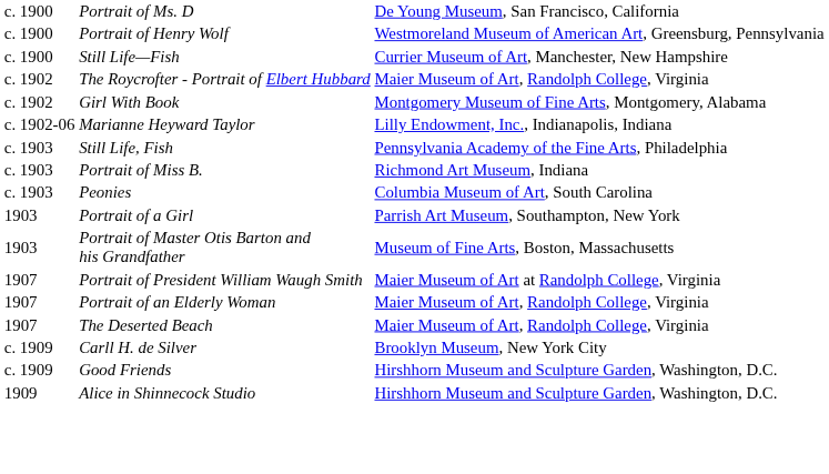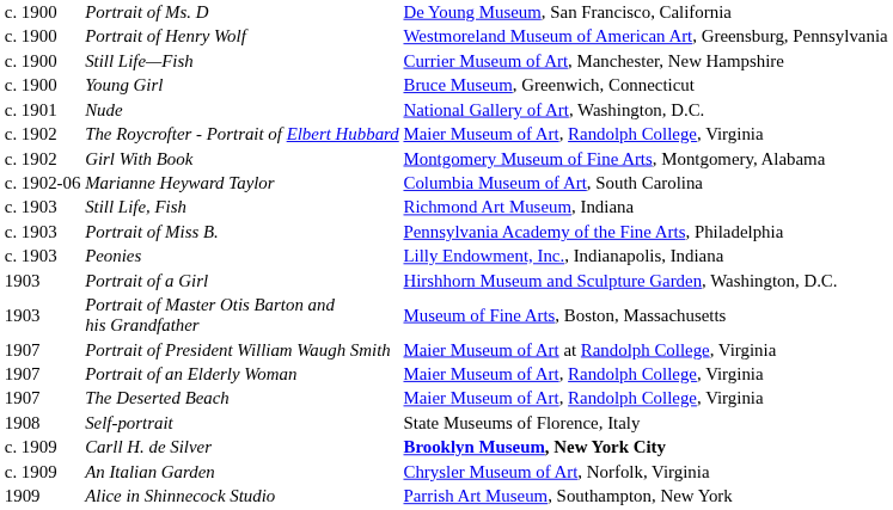+ row: c. 1900 | Young Girl | Bruce Museum, Greenwich, Connecticut
+ row: c. 1901 | Nude | National Gallery of Art, Washington, D.C.
Marianne Heyward Taylor | column 3: Lilly Endowment, Inc., Indianapolis, Indiana -> Columbia Museum of Art, South Carolina
Still Life, Fish | column 3: Pennsylvania Academy of the Fine Arts, Philadelphia -> Richmond Art Museum, Indiana
Portrait of Miss B. | column 3: Richmond Art Museum, Indiana -> Pennsylvania Academy of the Fine Arts, Philadelphia
Peonies | column 3: Columbia Museum of Art, South Carolina -> Lilly Endowment, Inc., Indianapolis, Indiana
Portrait of a Girl | column 3: Parrish Art Museum, Southampton, New York -> Hirshhorn Museum and Sculpture Garden, Washington, D.C.
+ row: 1908 | Self-portrait | State Museums of Florence, Italy
Carll H. de Silver | column 3: normal -> bold
- row: c. 1909 | Good Friends | Hirshhorn Museum and Sculpture Garden, Washington, D.C.
+ row: c. 1909 | An Italian Garden | Chrysler Museum of Art, Norfolk, Virginia
Alice in Shinnecock Studio | column 3: Hirshhorn Museum and Sculpture Garden, Washington, D.C. -> Parrish Art Museum, Southampton, New York
